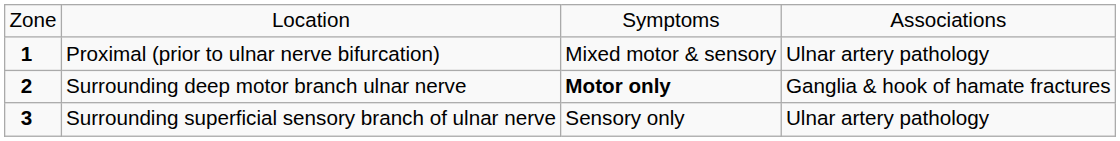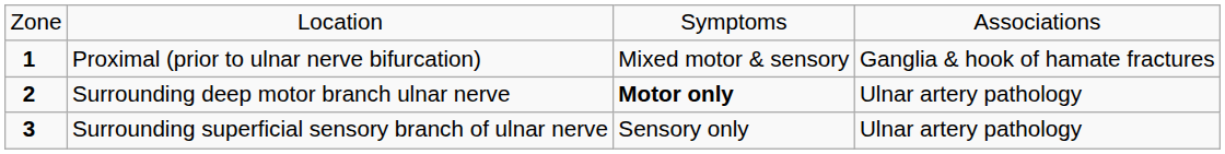Proximal (prior to ulnar nerve bifurcation) | column 4: Ulnar artery pathology -> Ganglia & hook of hamate fractures
Surrounding deep motor branch ulnar nerve | column 4: Ganglia & hook of hamate fractures -> Ulnar artery pathology
